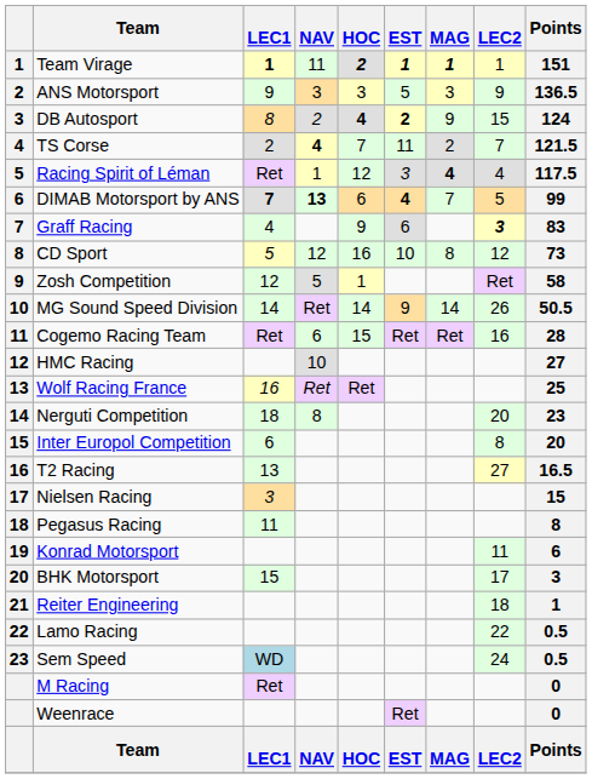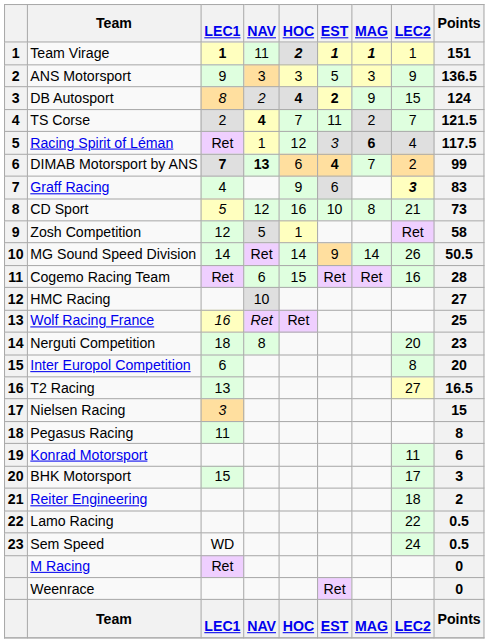Racing Spirit of Léman | MAG: 4 -> 6
DIMAB Motorsport by ANS | LEC2: 5 -> 2
CD Sport | LEC2: 12 -> 21
Reiter Engineering | Points: 1 -> 2
Sem Speed | LEC1: lightblue background -> no background
